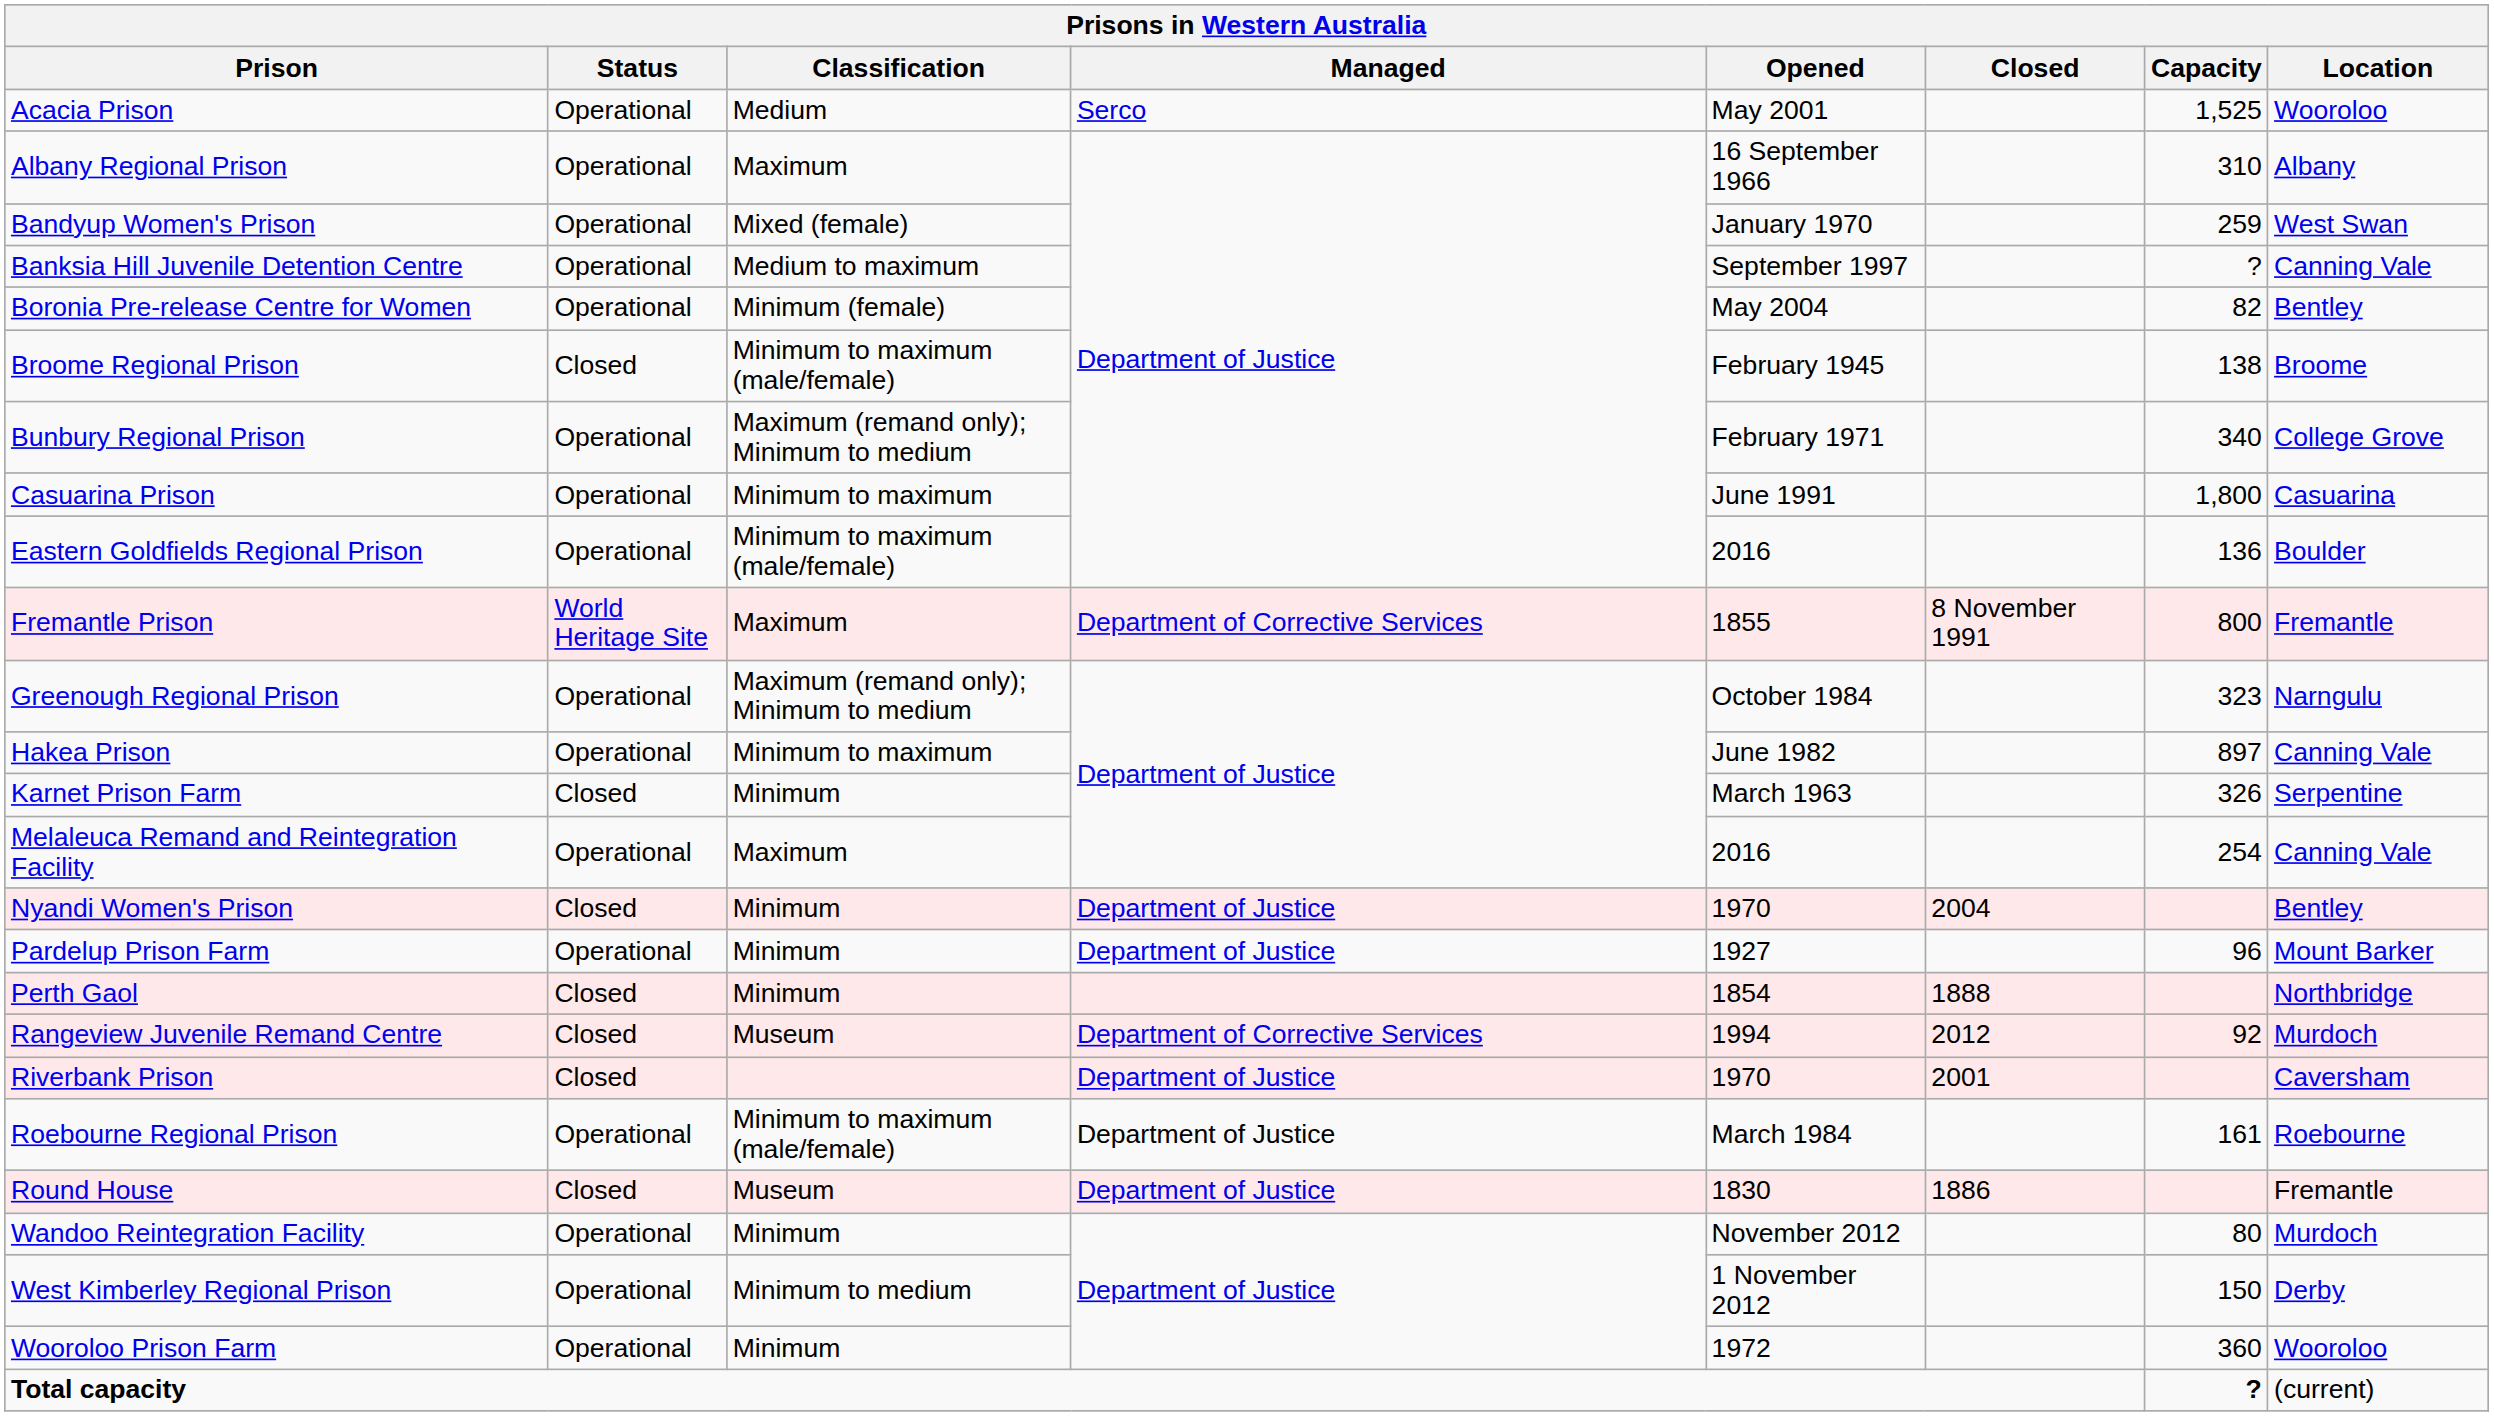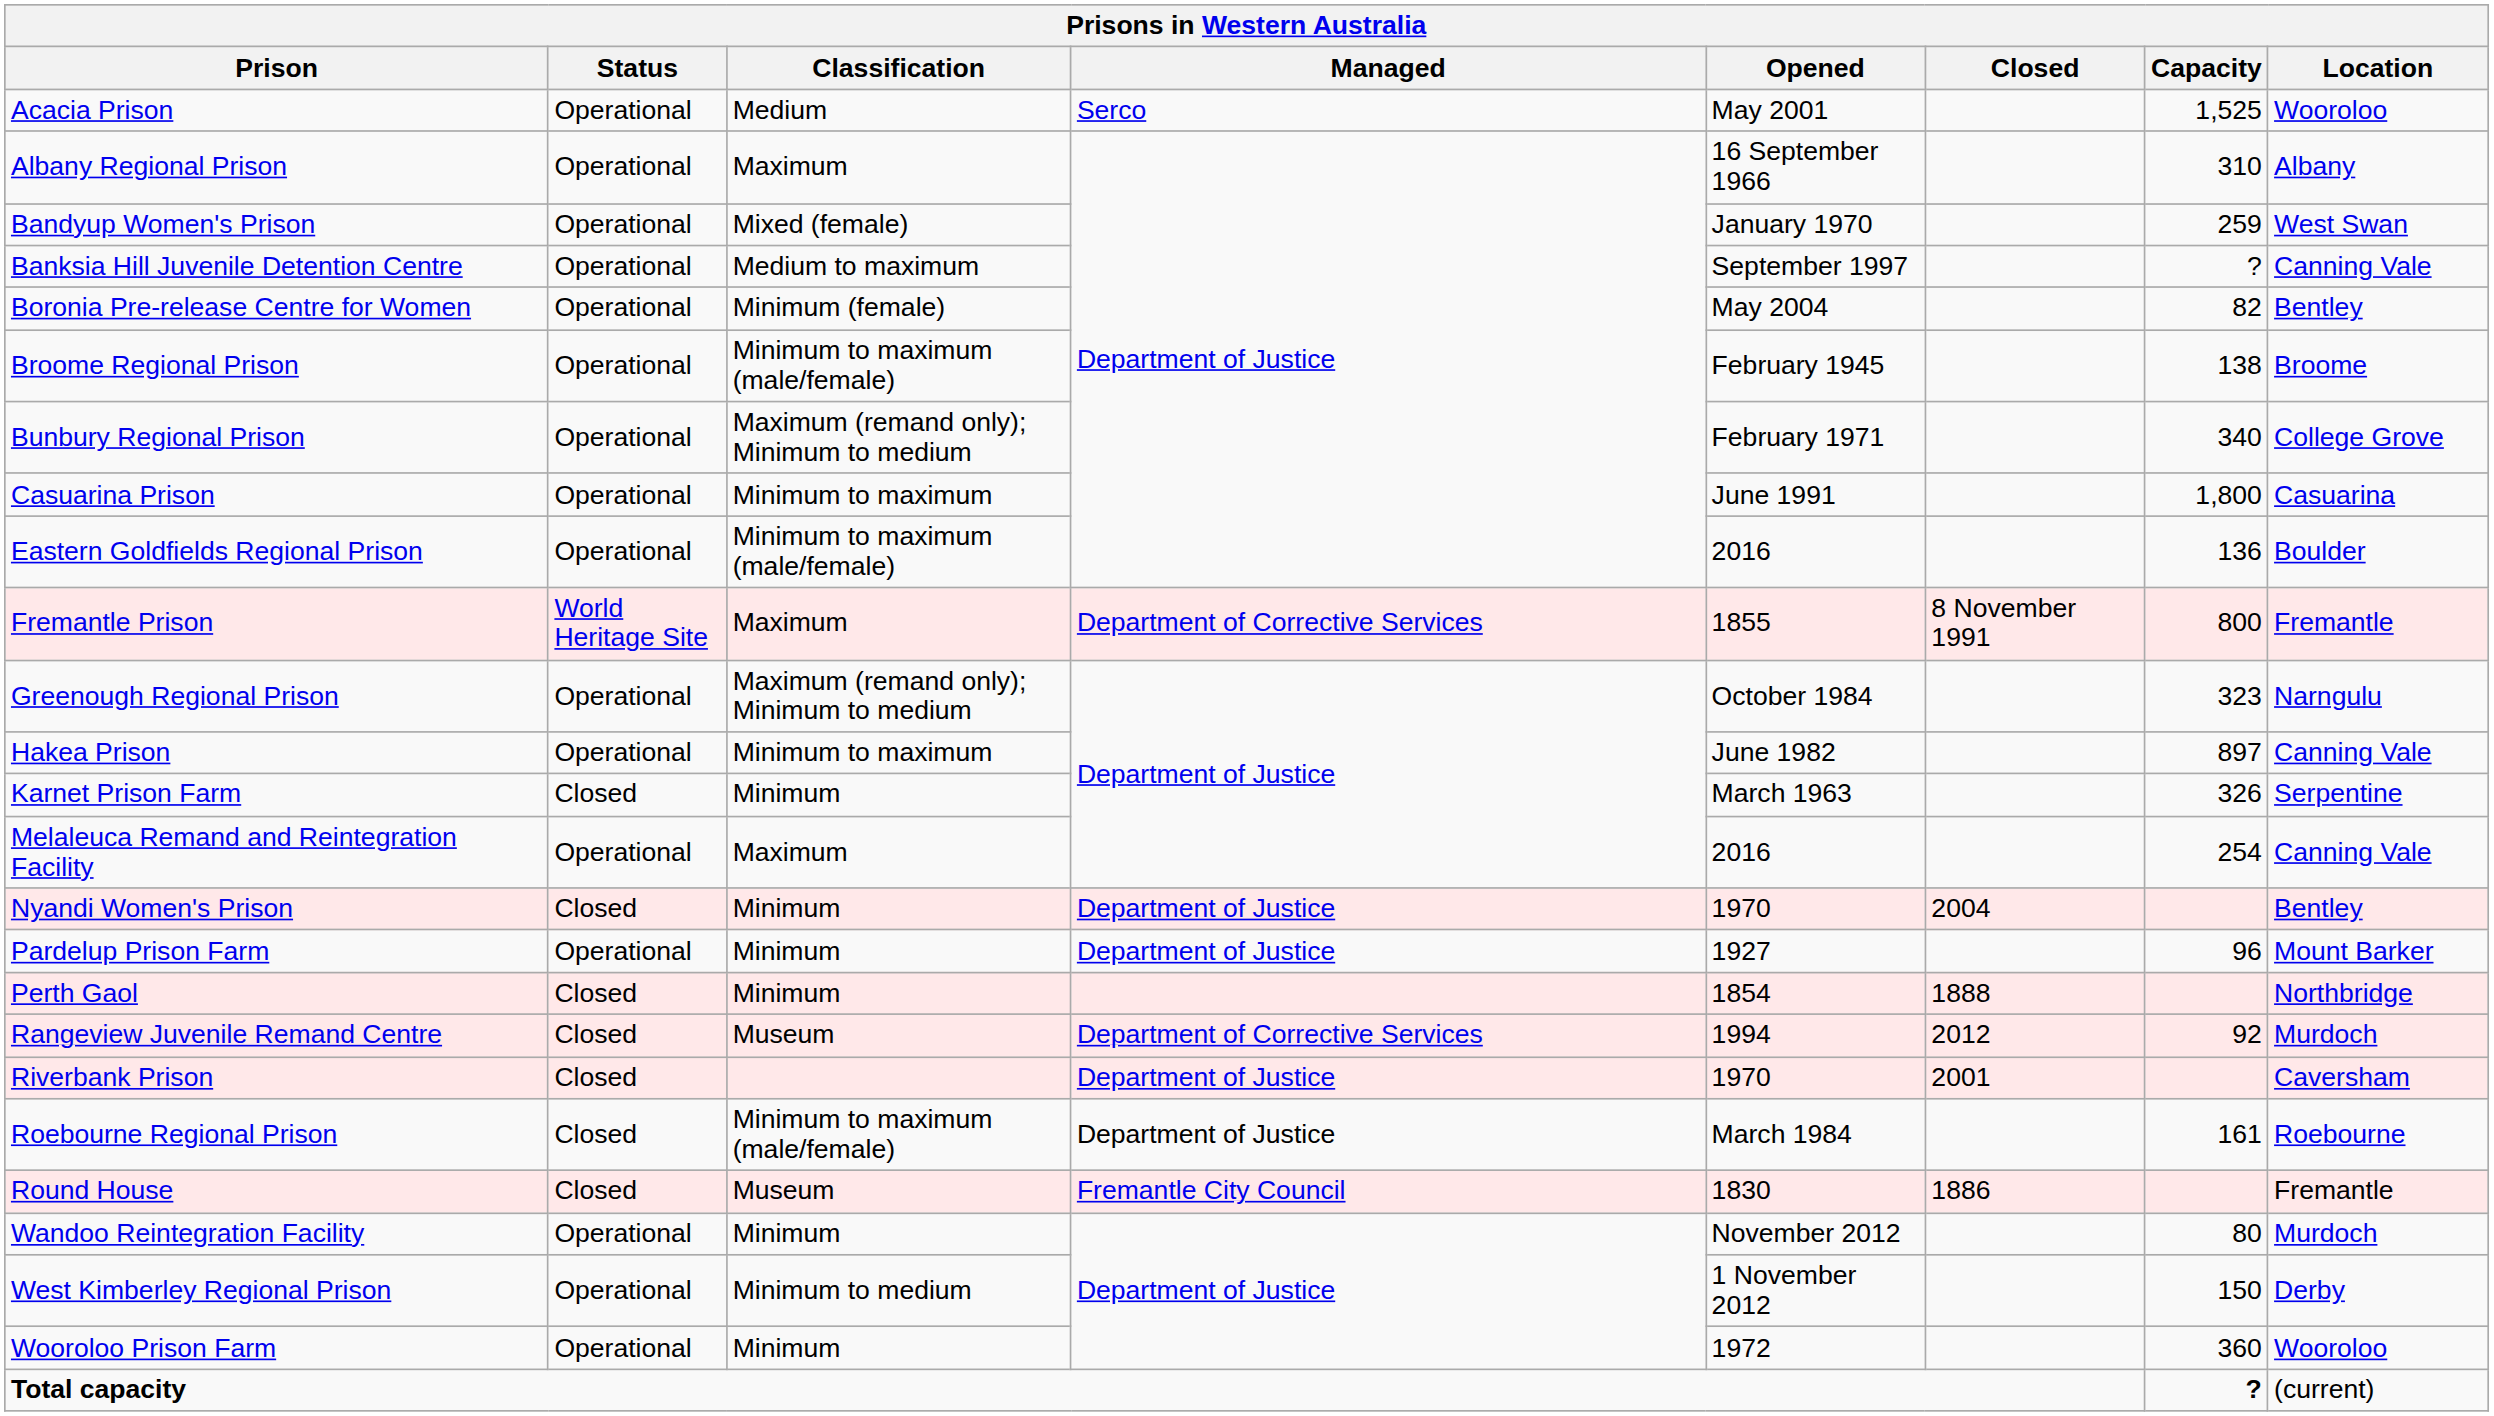Broome Regional Prison | Status: Closed -> Operational
Roebourne Regional Prison | Status: Operational -> Closed
Round House | Managed: Department of Justice -> Fremantle City Council
